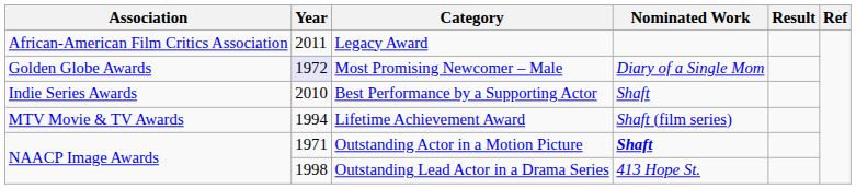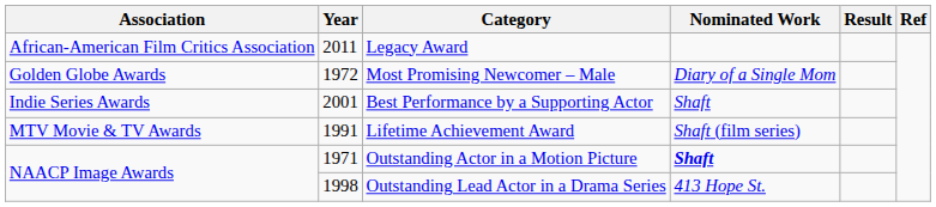Most Promising Newcomer – Male | Year: lavender background -> no background
Best Performance by a Supporting Actor | Year: 2010 -> 2001
Lifetime Achievement Award | Year: 1994 -> 1991
